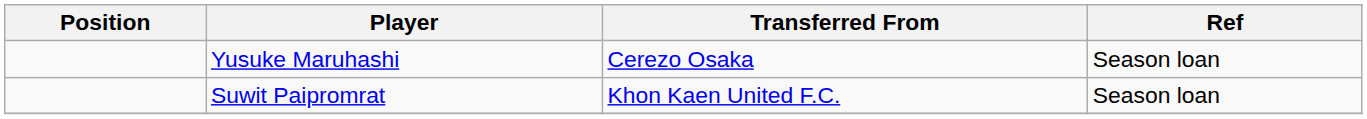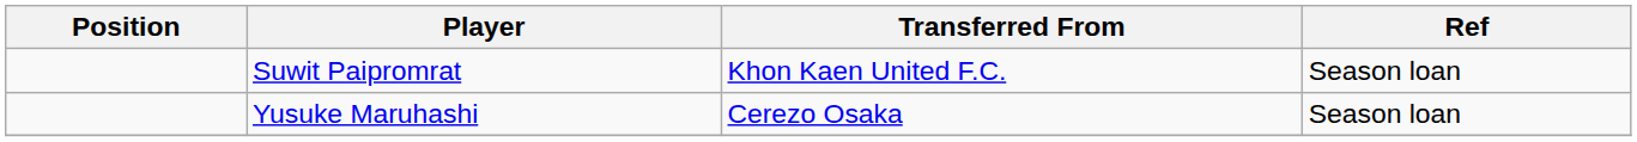rows swapped: Suwit Paipromrat <-> Yusuke Maruhashi
